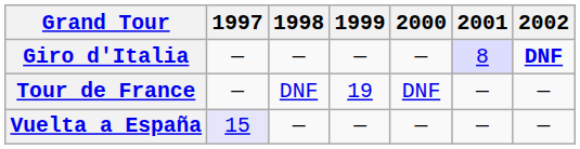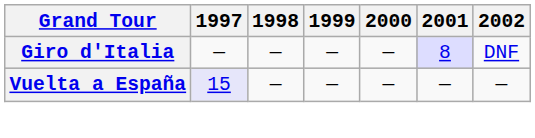Giro d'Italia | 2002: bold -> normal
- row: Tour de France | — | DNF | 19 | DNF | — | —
